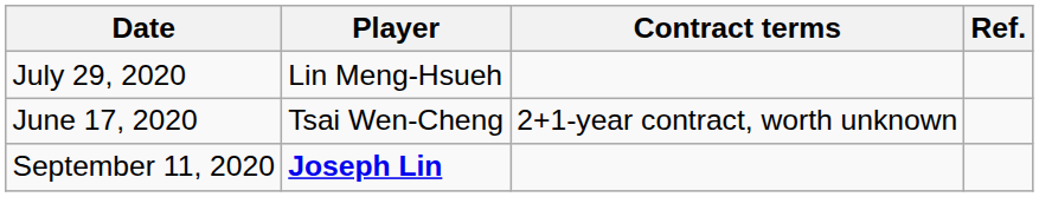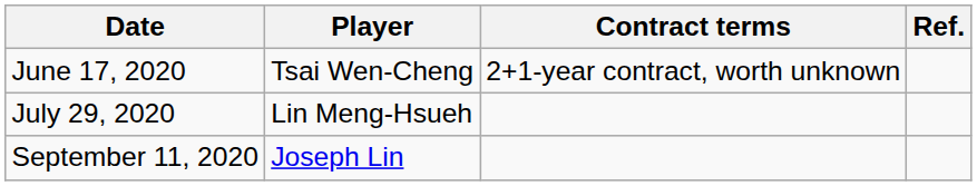rows swapped: June 17, 2020 <-> July 29, 2020
September 11, 2020 | Player: bold -> normal
